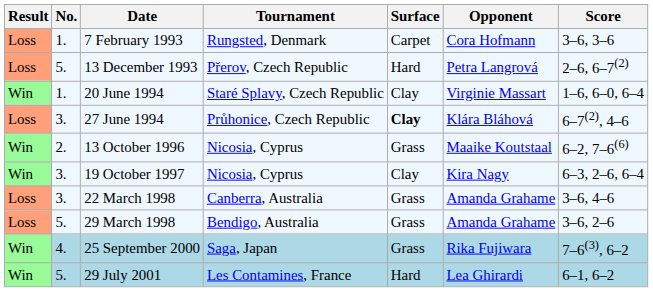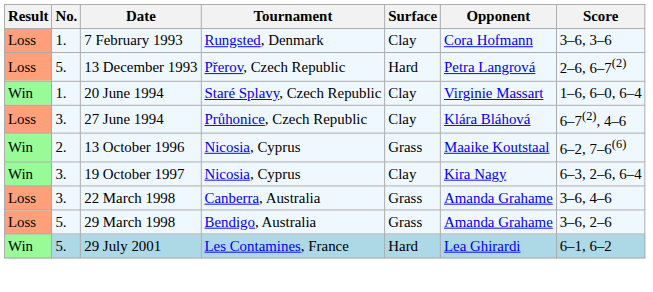7 February 1993 | Surface: Carpet -> Clay
27 June 1994 | Surface: bold -> normal
- row: Win | 4. | 25 September 2000 | Saga, Japan | Grass | Rika Fujiwara | 7–6(3), 6–2
